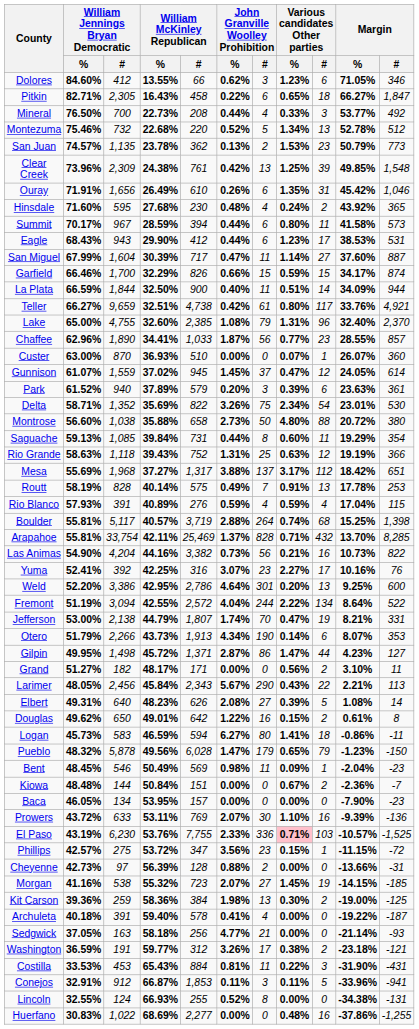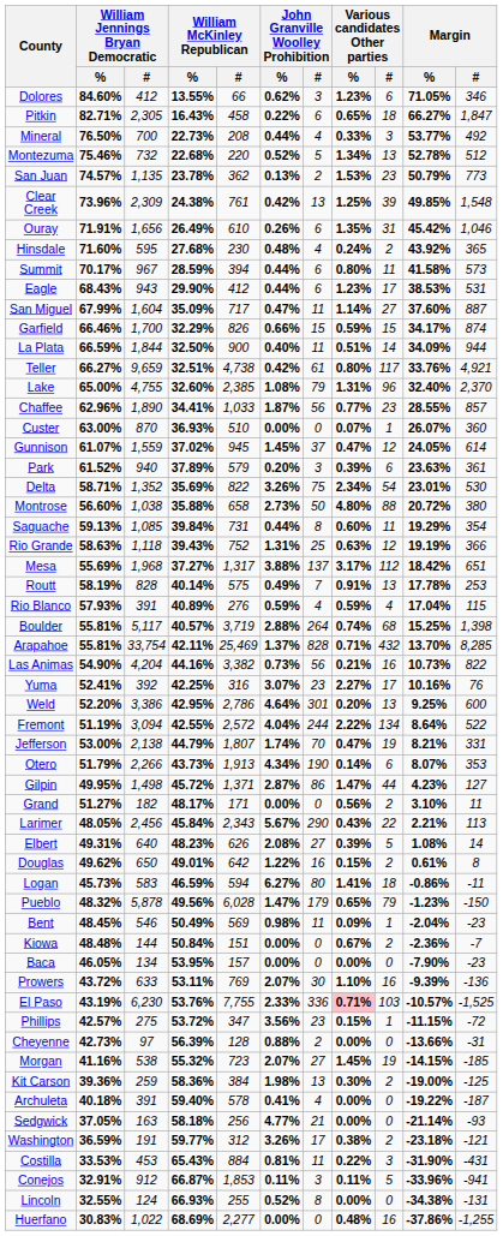San Miguel | William McKinley Republican / %: 30.39% -> 35.09%
